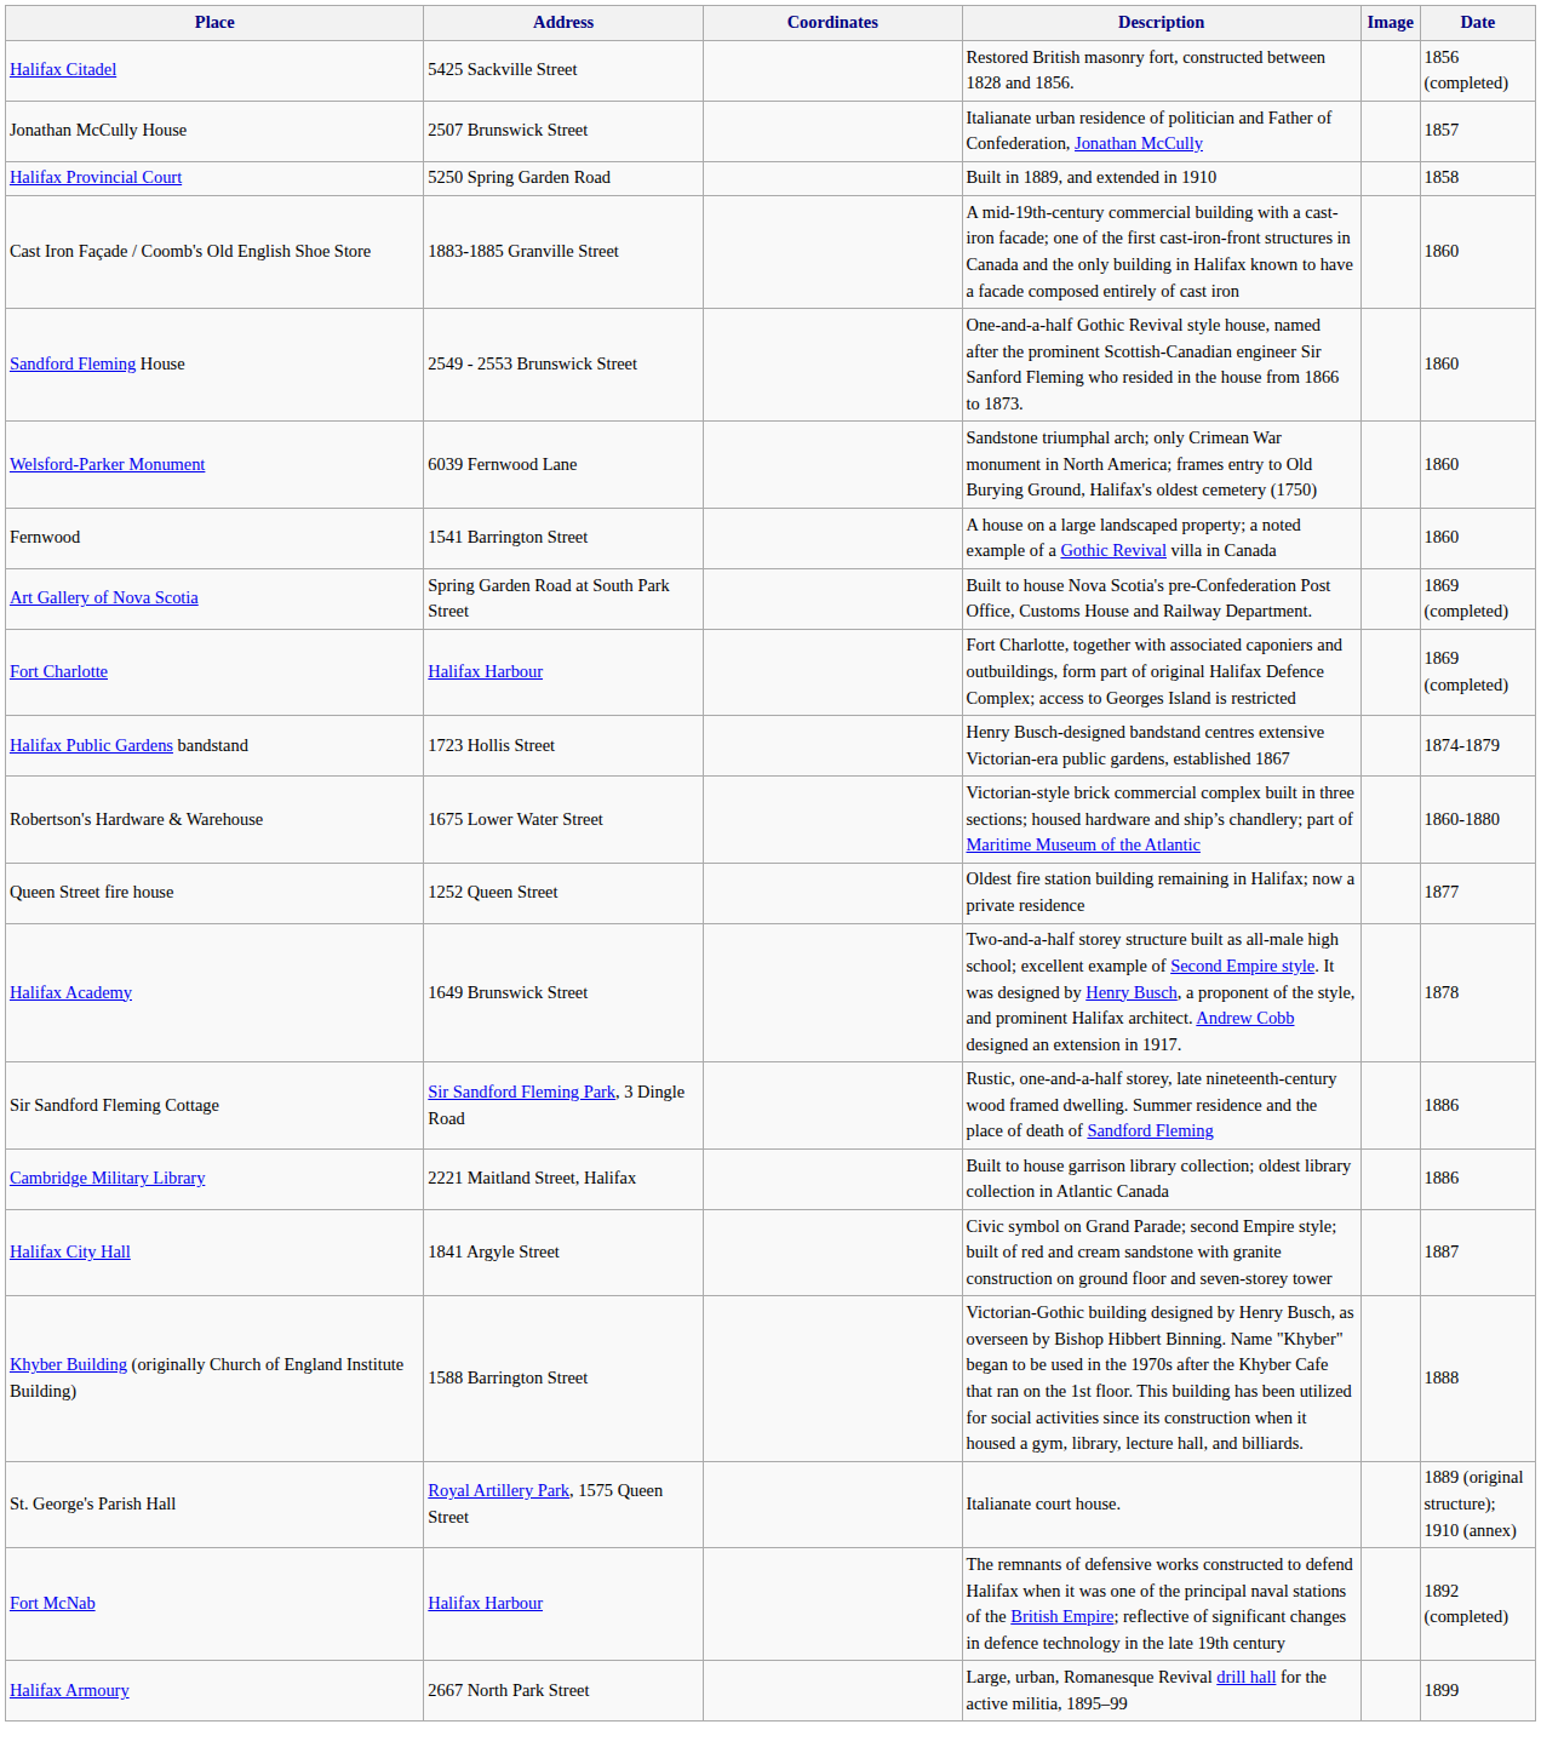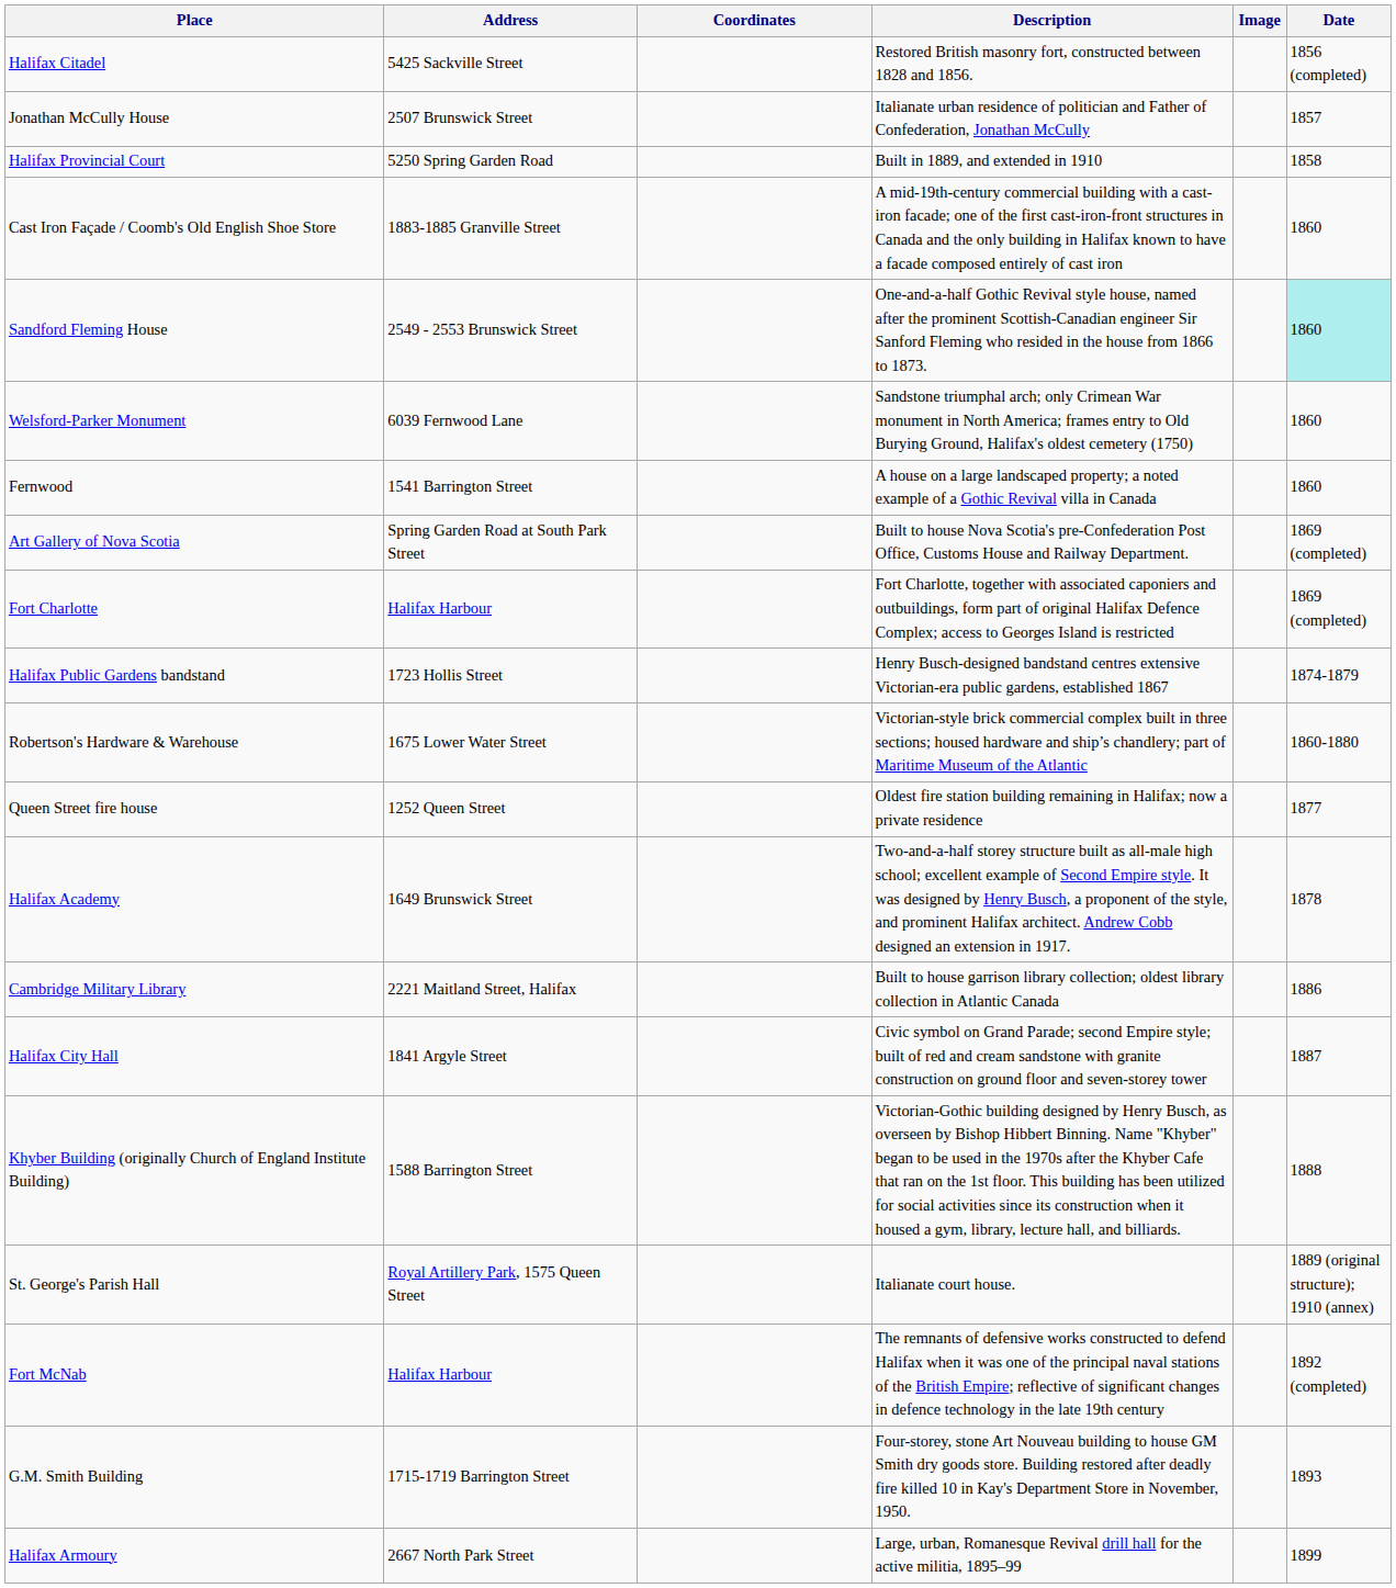Sandford Fleming House | Date: no background -> paleturquoise background
- row: Sir Sandford Fleming Cottage | Sir Sandford Fleming Park, 3 Dingle Road | Rustic, one-and-a-half storey, late nineteenth-century wood framed dwelling. Summer residence and the place of death of Sandford Fleming | 1886
+ row: G.M. Smith Building | 1715-1719 Barrington Street | Four-storey, stone Art Nouveau building to house GM Smith dry goods store. Building restored after deadly fire killed 10 in Kay's Department Store in November, 1950. | 1893
